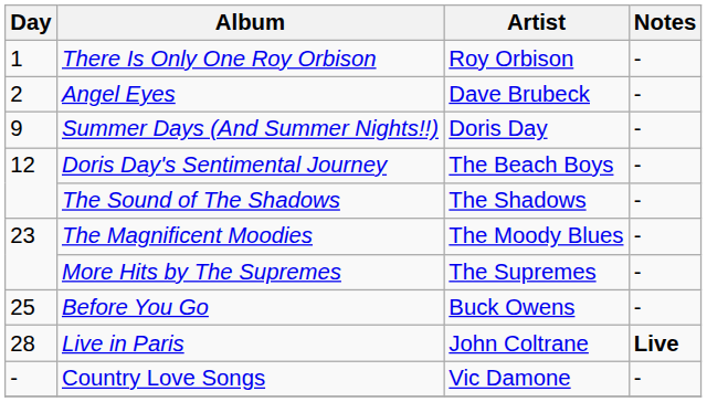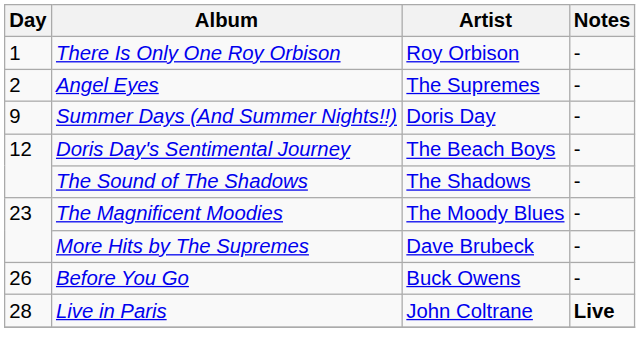Angel Eyes | Artist: Dave Brubeck -> The Supremes
More Hits by The Supremes | Artist: The Supremes -> Dave Brubeck
Before You Go | Day: 25 -> 26
- row: - | Country Love Songs | Vic Damone | -
